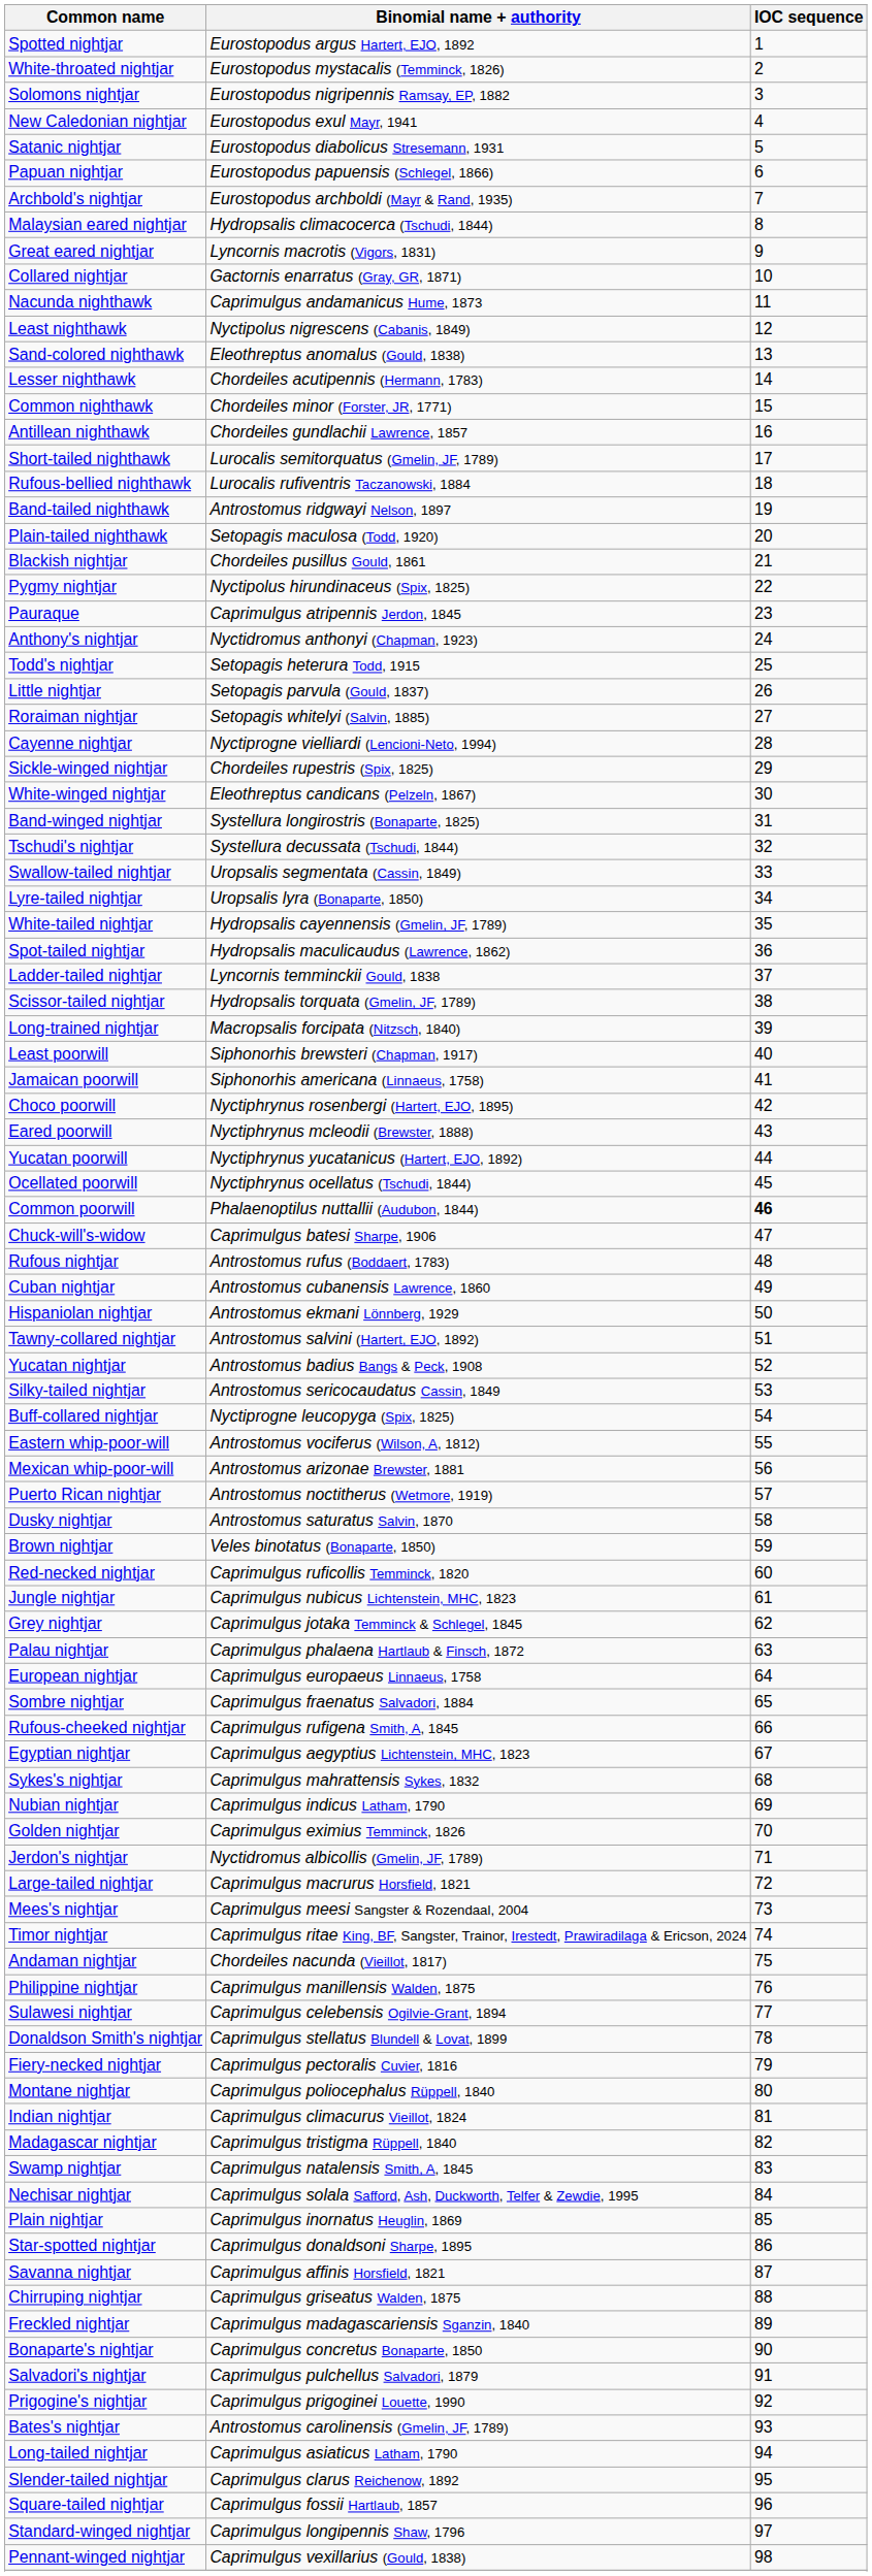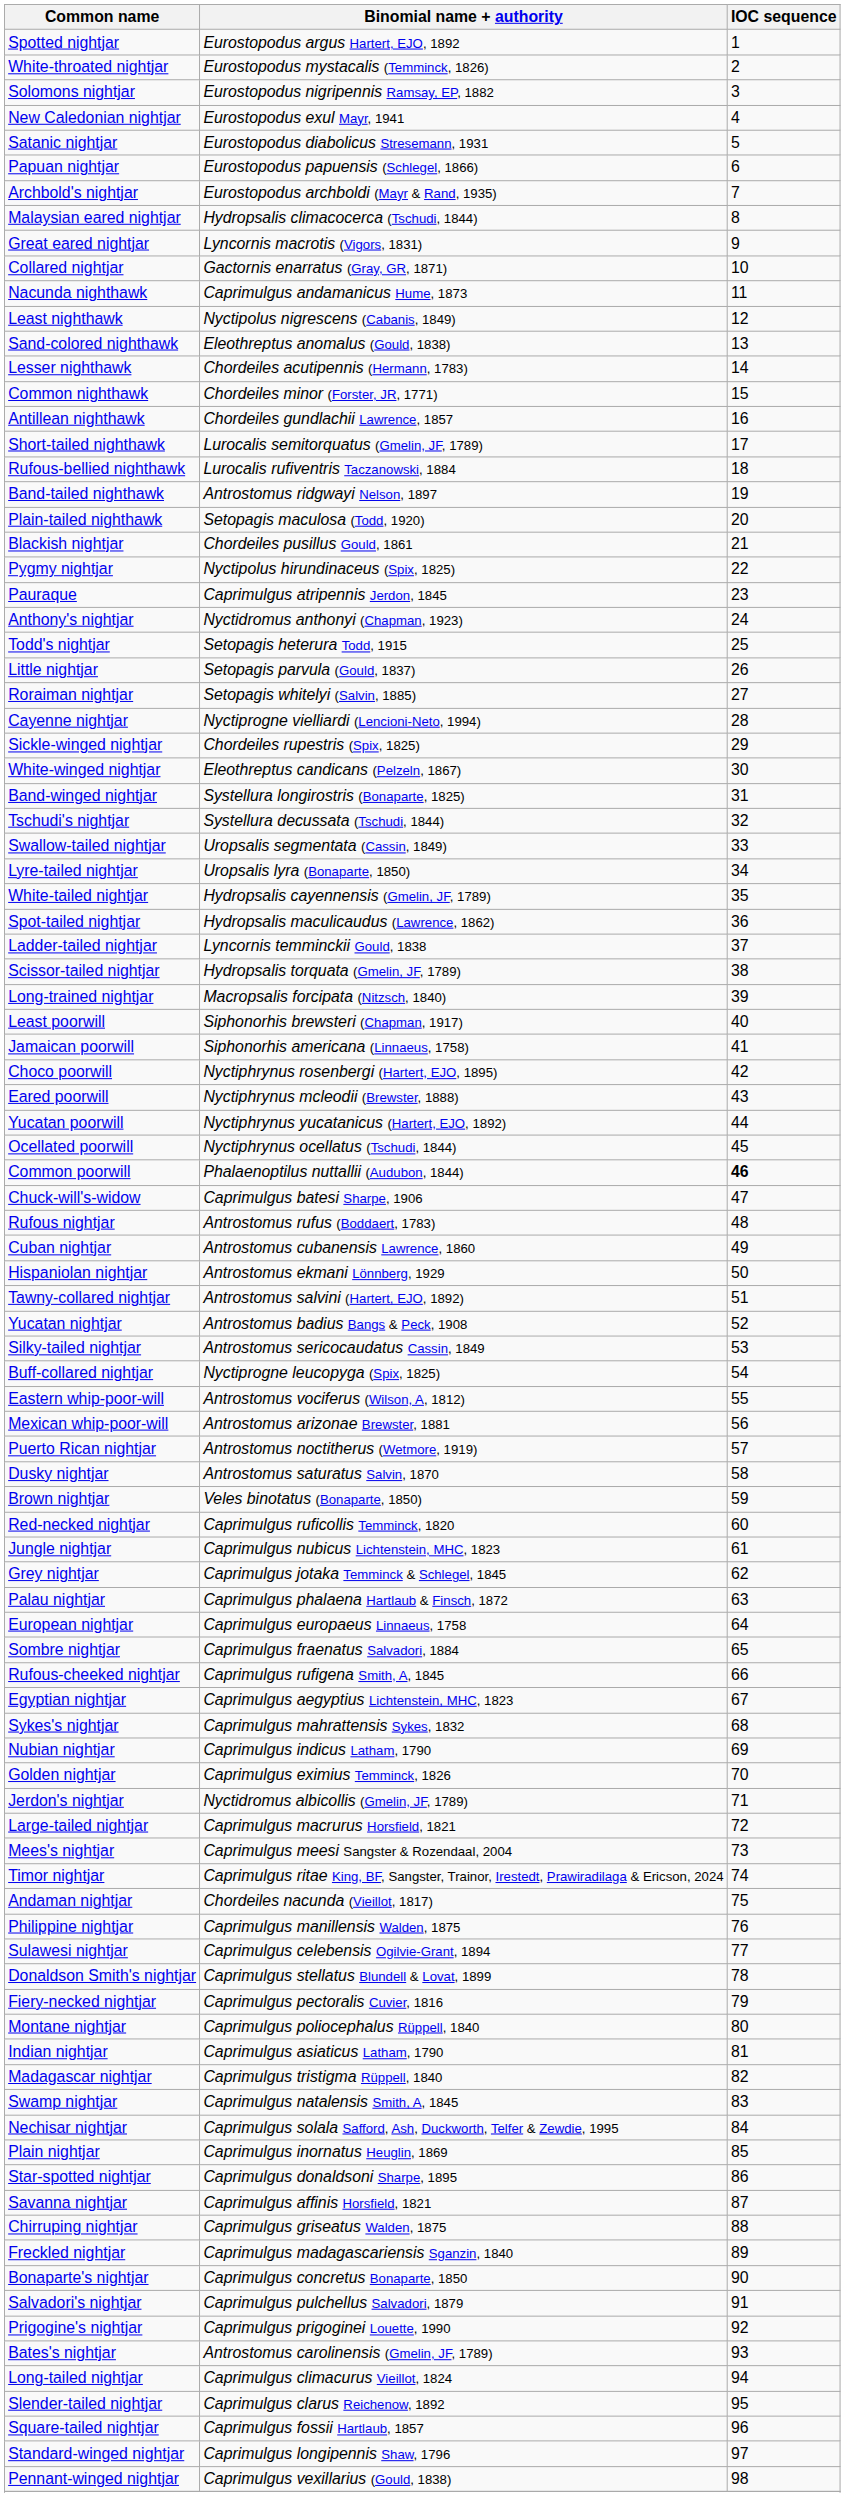Indian nightjar | Binomial name + authority: Caprimulgus climacurus Vieillot, 1824 -> Caprimulgus asiaticus Latham, 1790
Long-tailed nightjar | Binomial name + authority: Caprimulgus asiaticus Latham, 1790 -> Caprimulgus climacurus Vieillot, 1824
